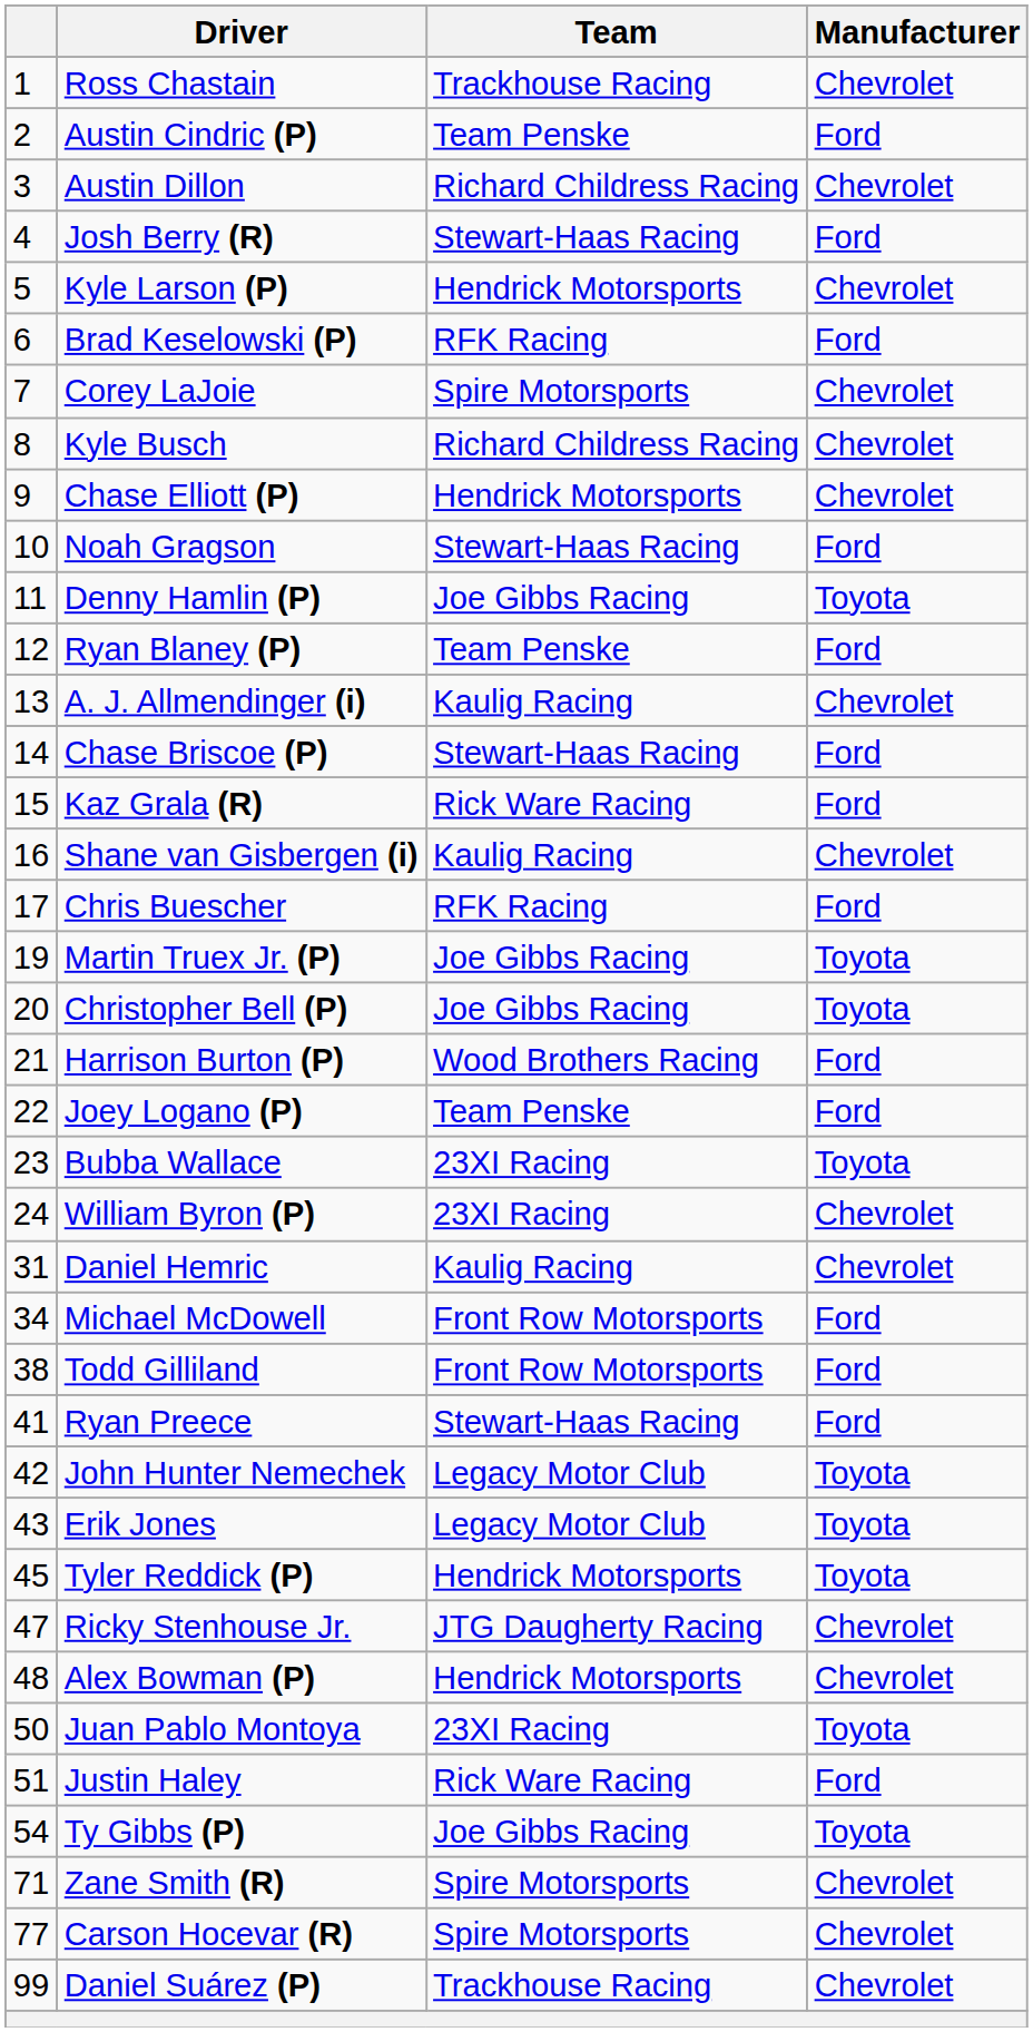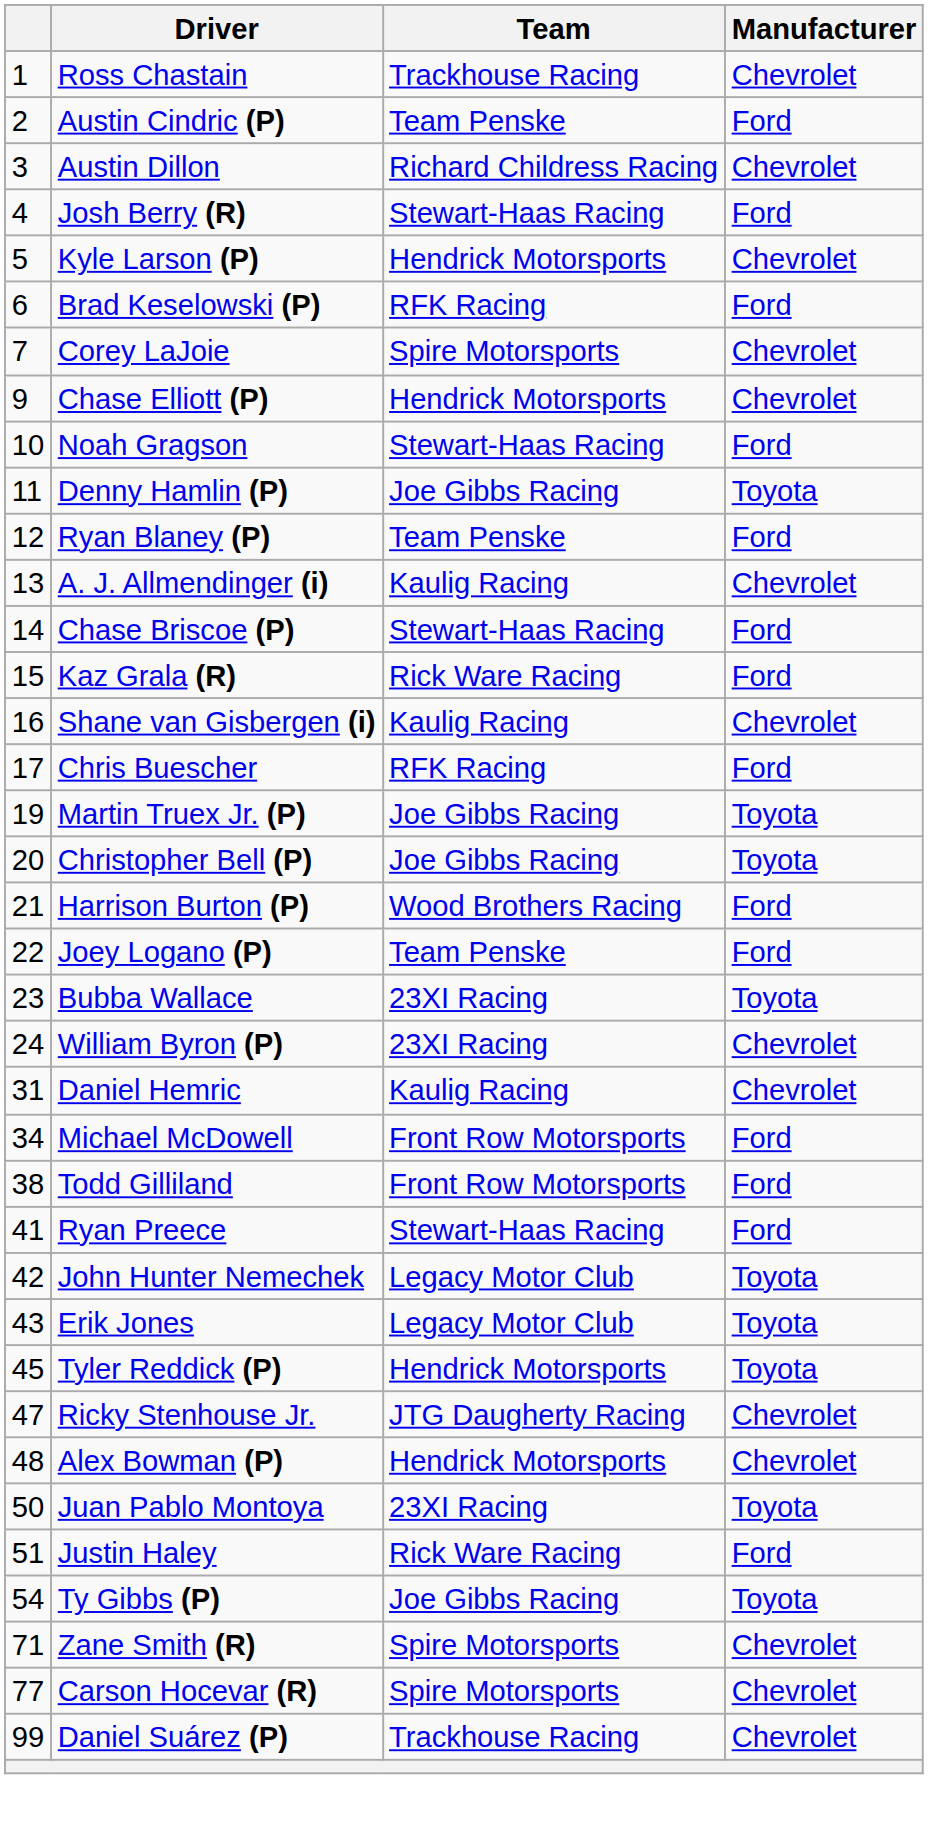- row: 8 | Kyle Busch | Richard Childress Racing | Chevrolet
